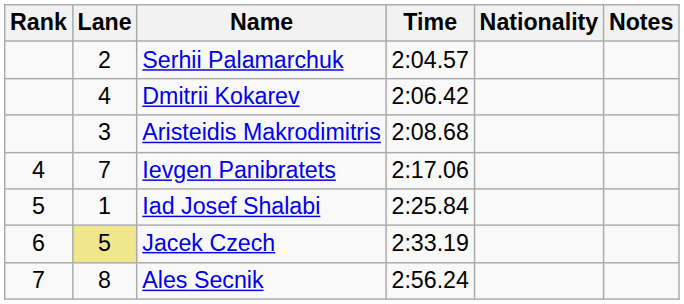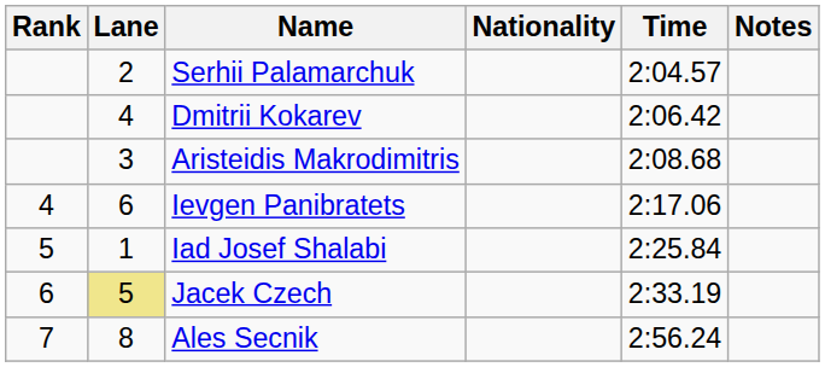columns swapped: Nationality <-> Time
Ievgen Panibratets | Lane: 7 -> 6
